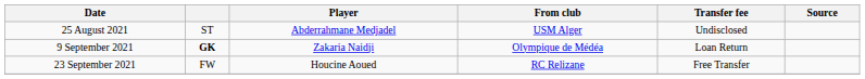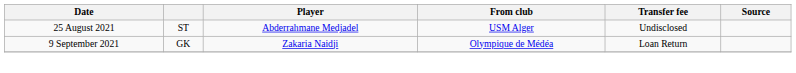9 September 2021 | column 2: bold -> normal
- row: 23 September 2021 | FW | Houcine Aoued | RC Relizane | Free Transfer
